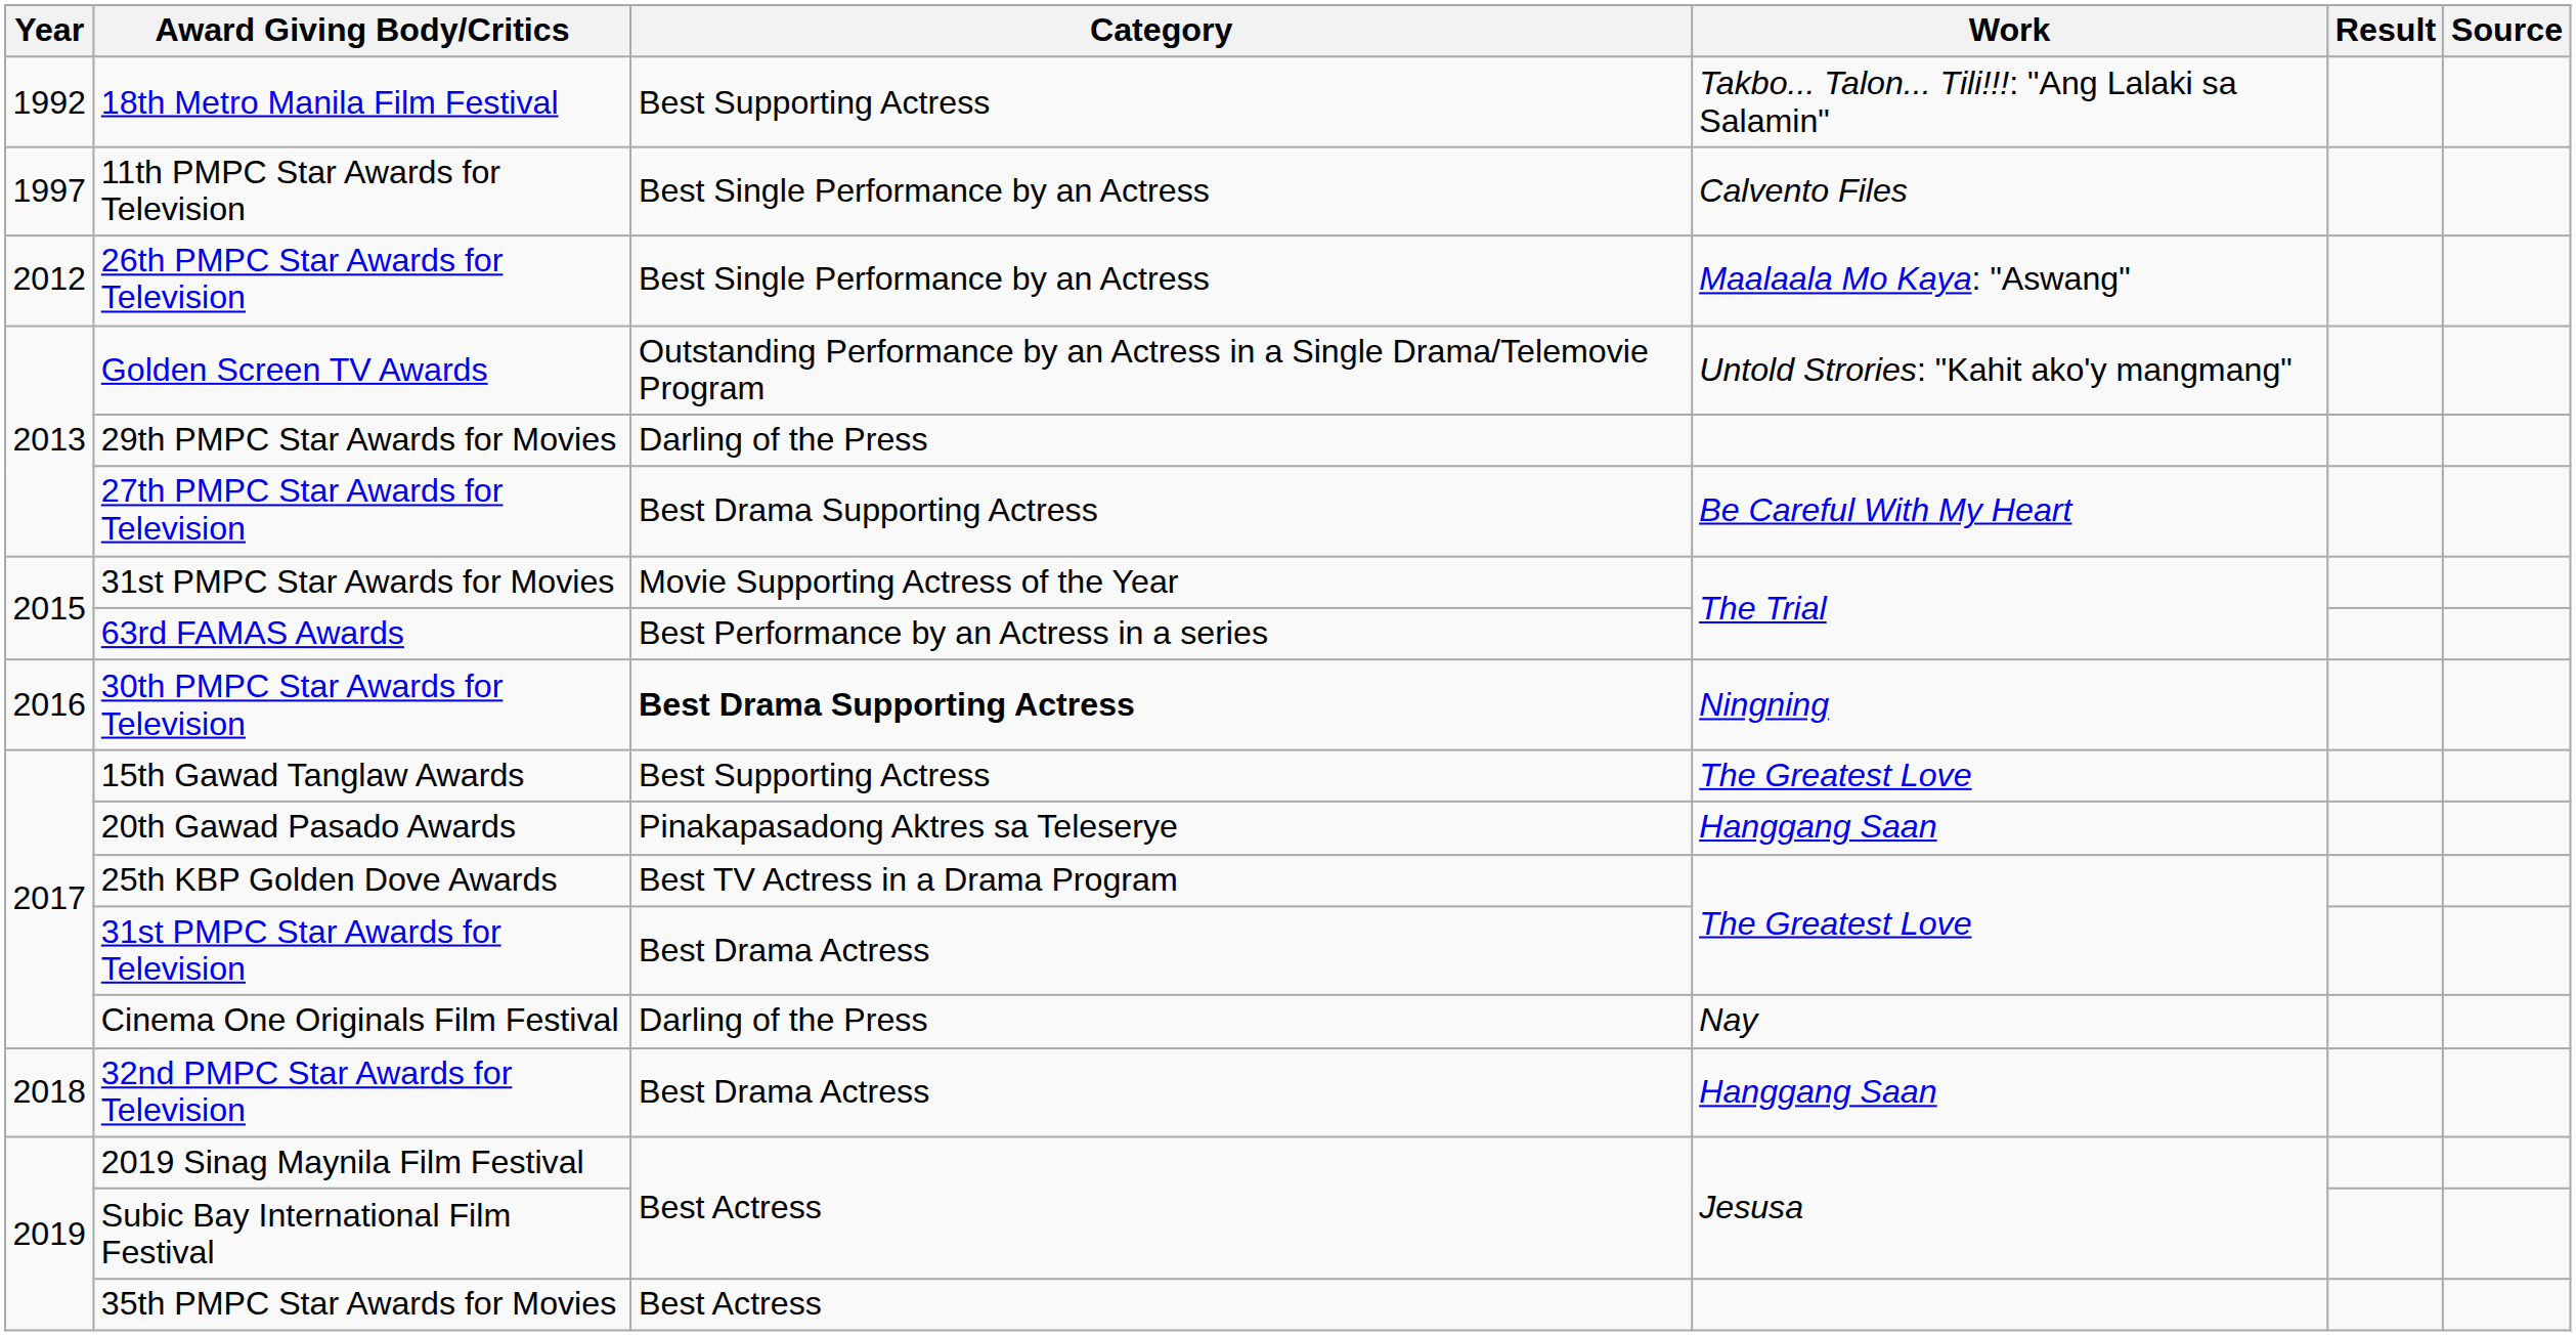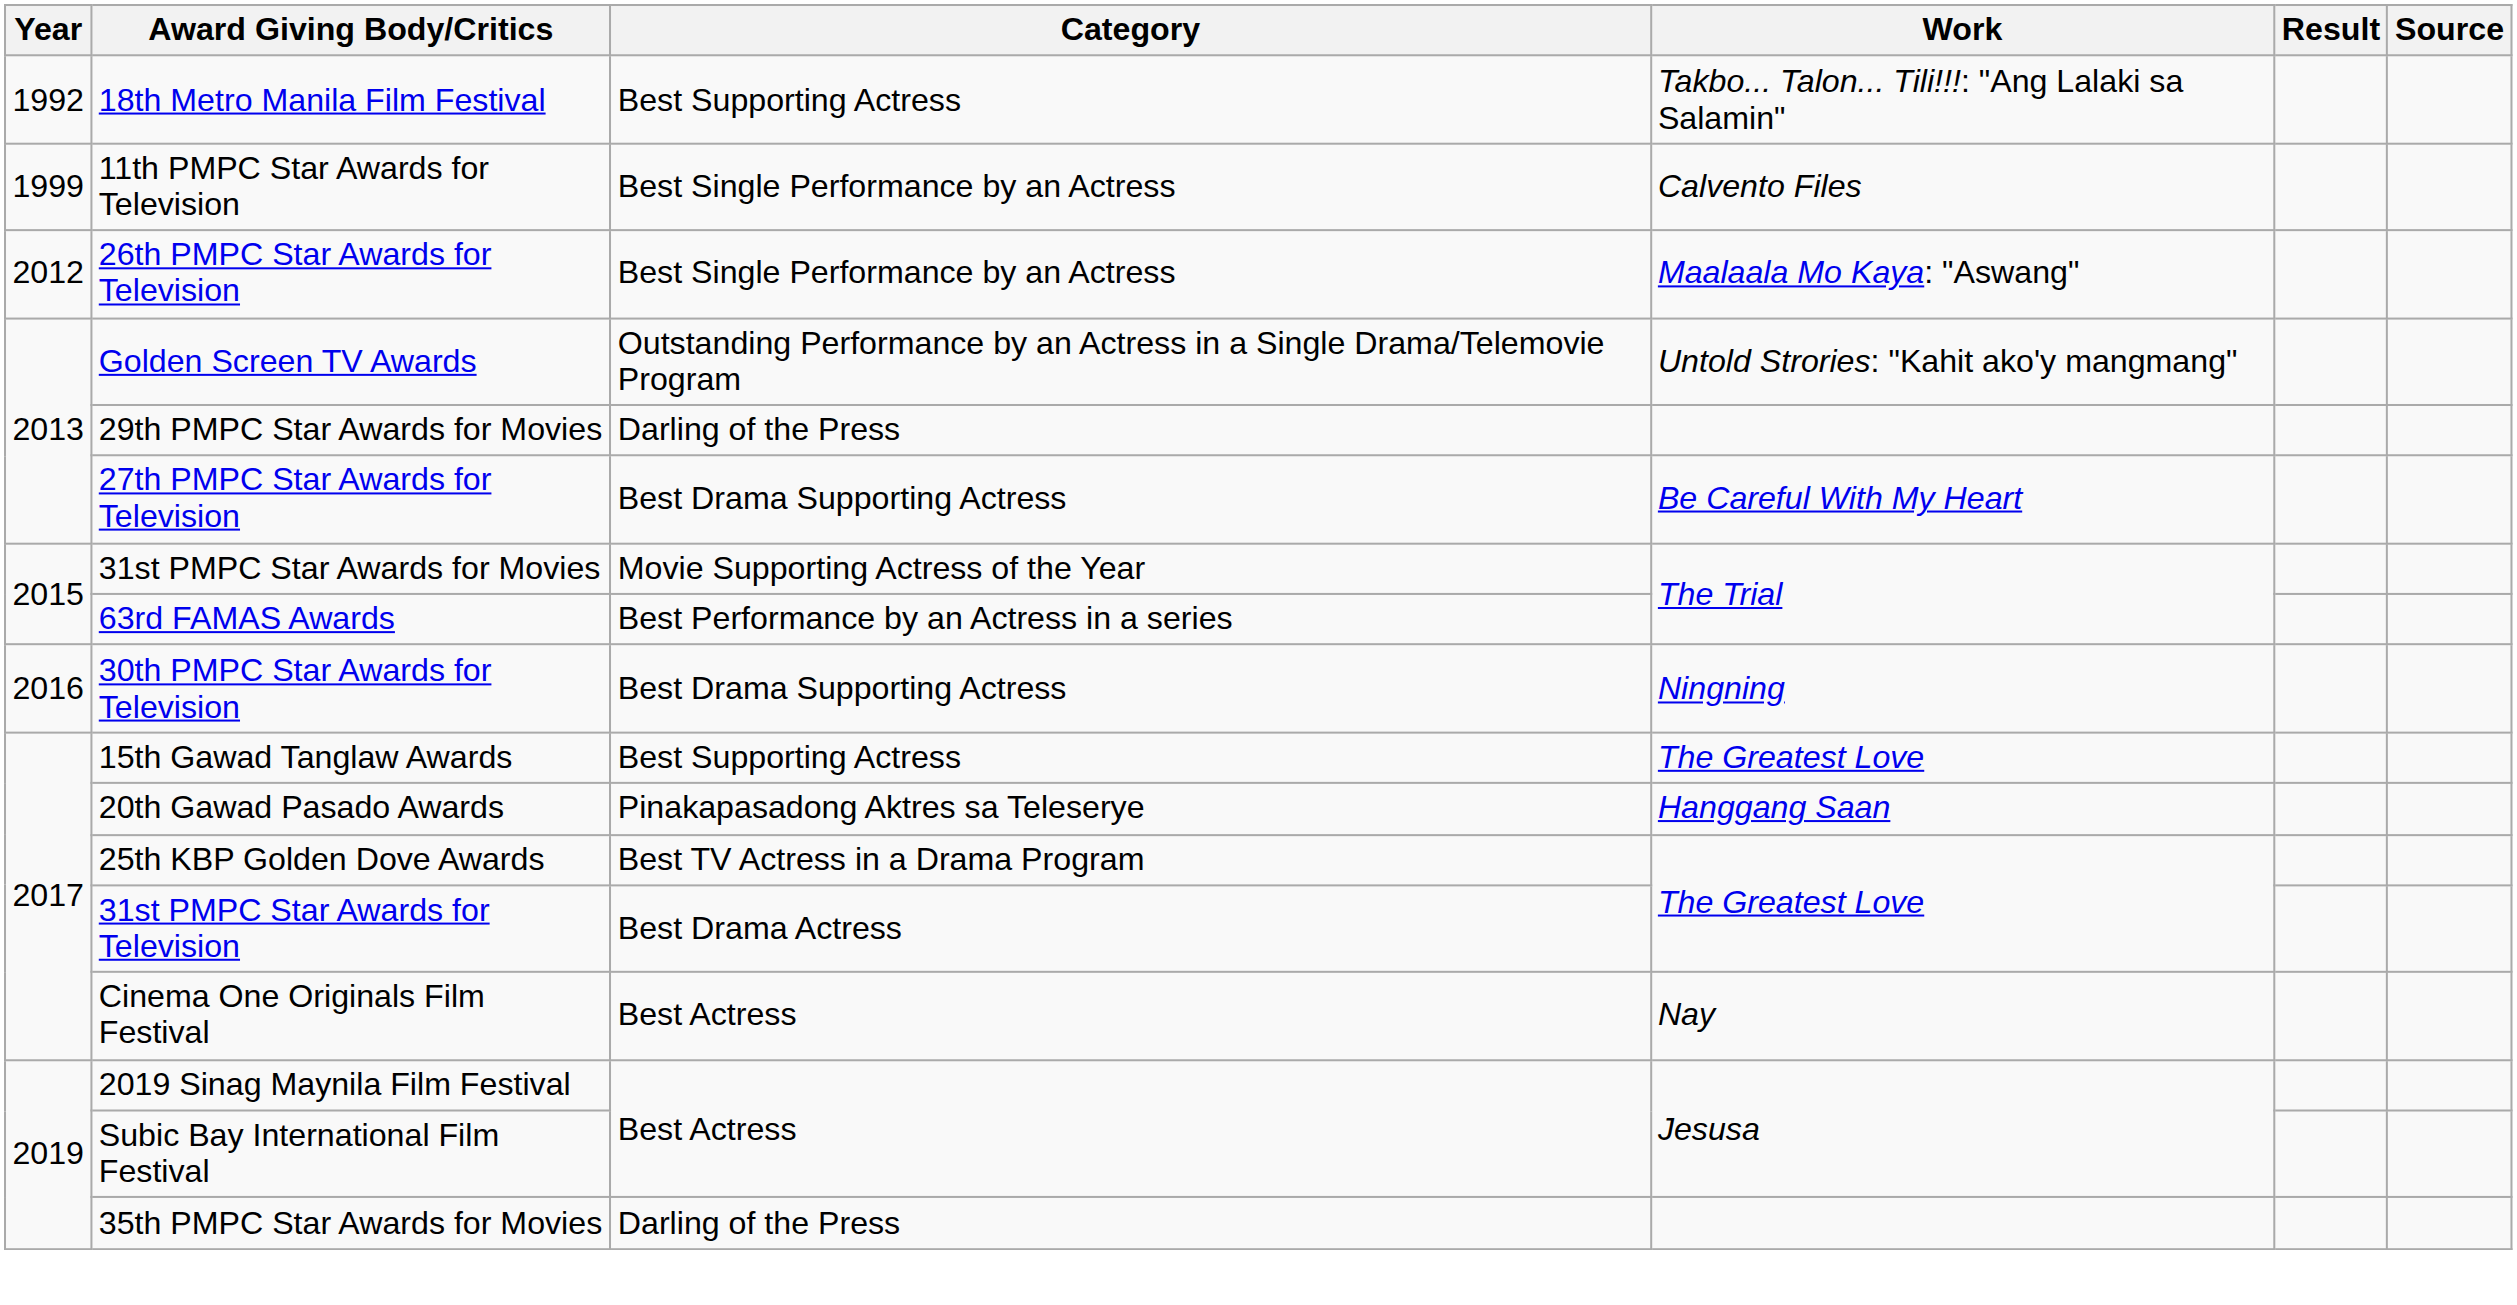11th PMPC Star Awards for Television | Year: 1997 -> 1999
30th PMPC Star Awards for Television | Category: bold -> normal
Cinema One Originals Film Festival | Category: Darling of the Press -> Best Actress
- row: 2018 | 32nd PMPC Star Awards for Television | Best Drama Actress | Hanggang Saan
35th PMPC Star Awards for Movies | Category: Best Actress -> Darling of the Press
